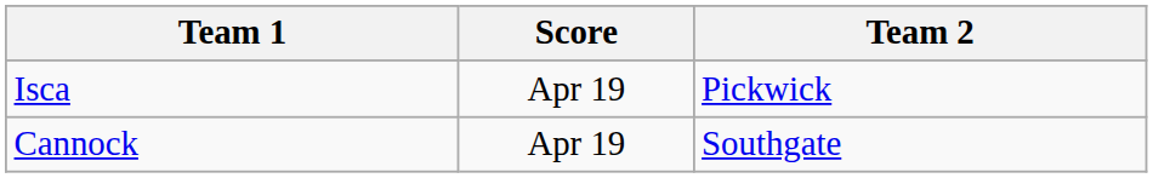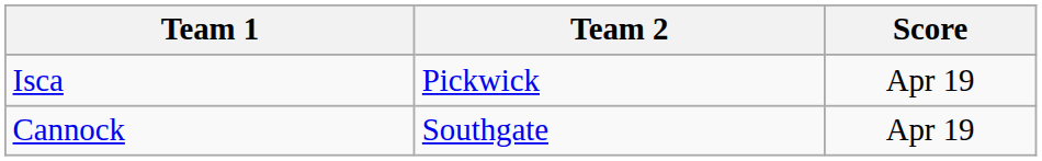columns swapped: Team 2 <-> Score
